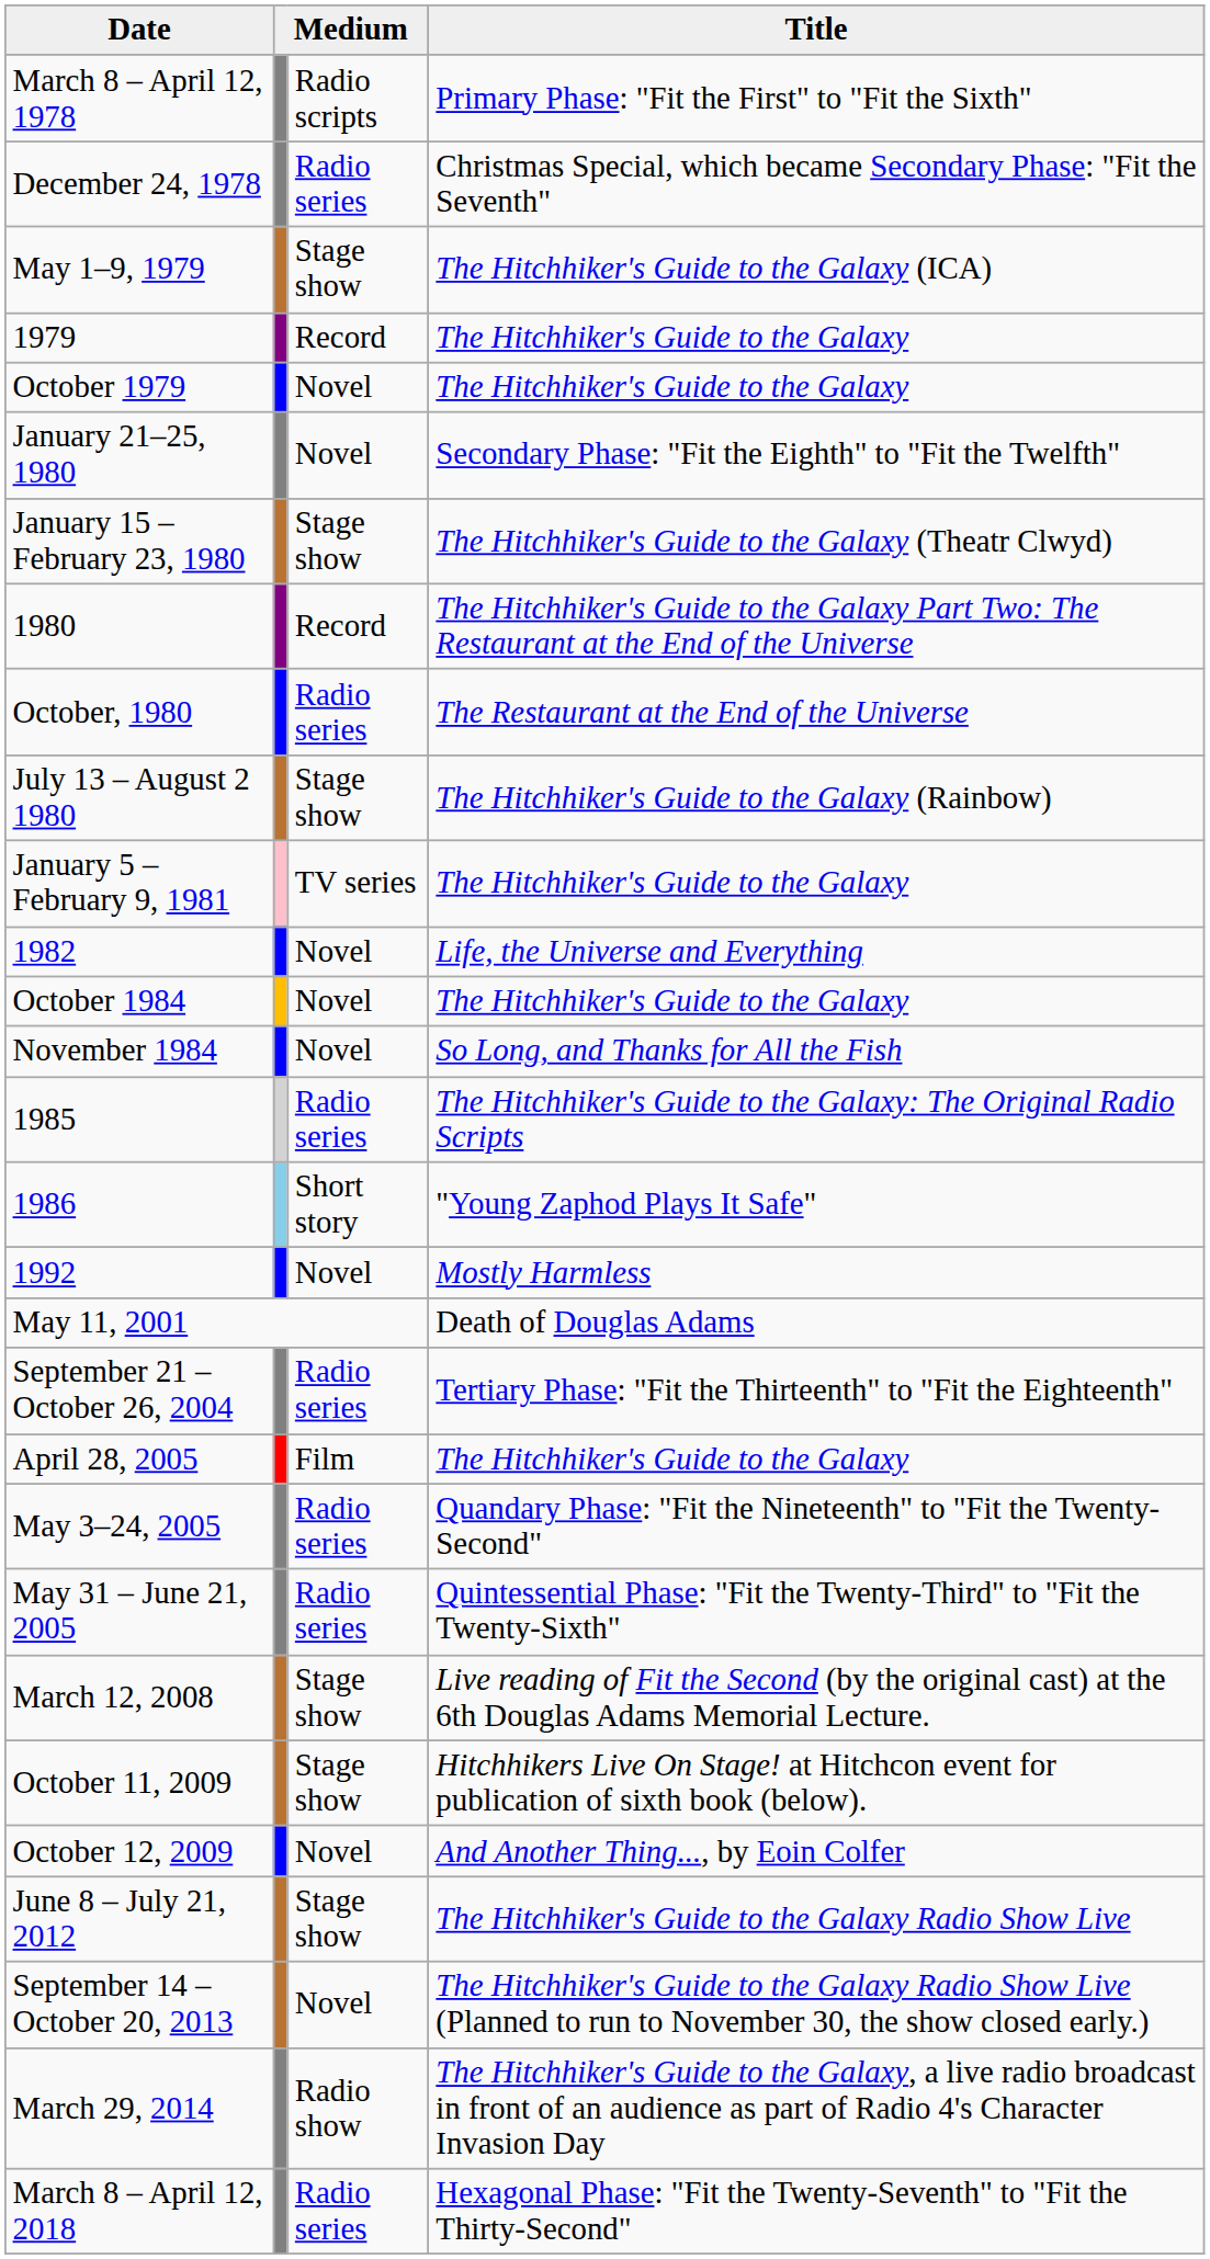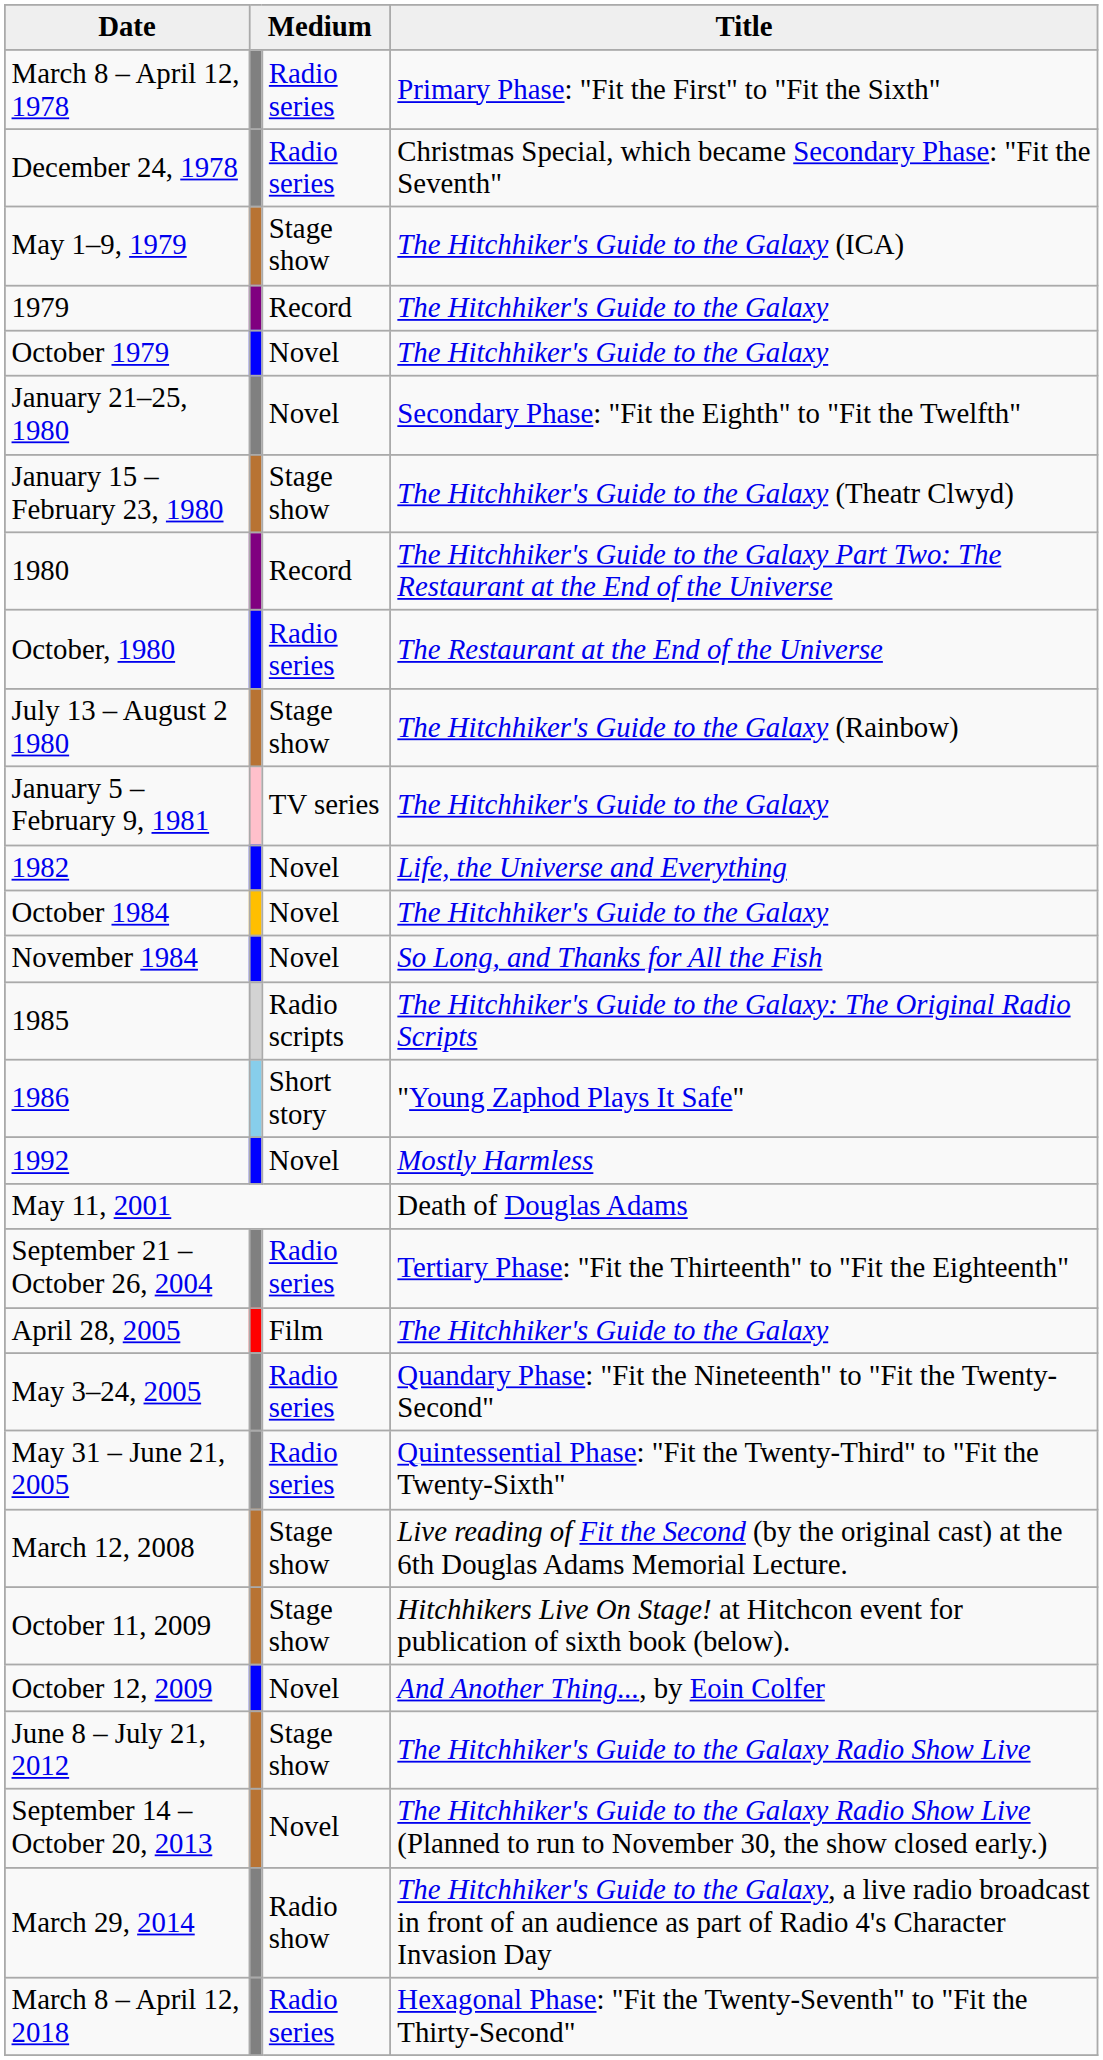March 8 – April 12, 1978 | column 3: Radio scripts -> Radio series
1985 | column 3: Radio series -> Radio scripts
